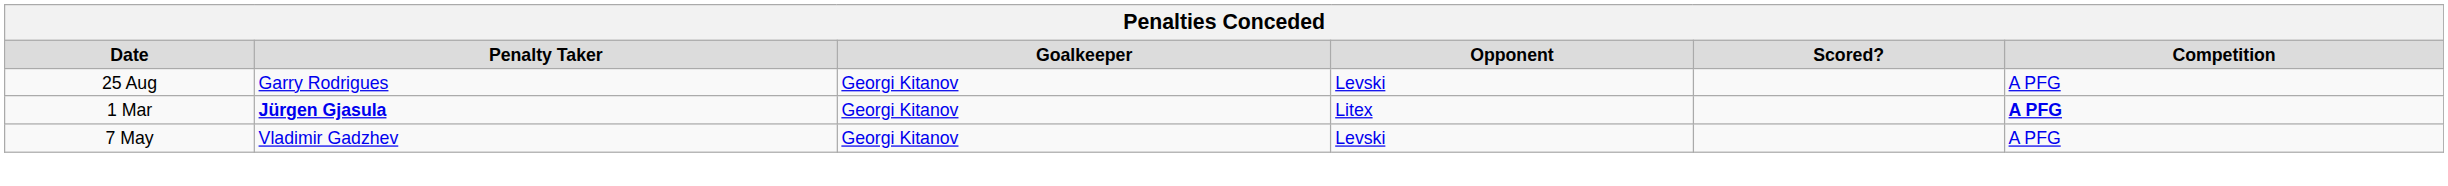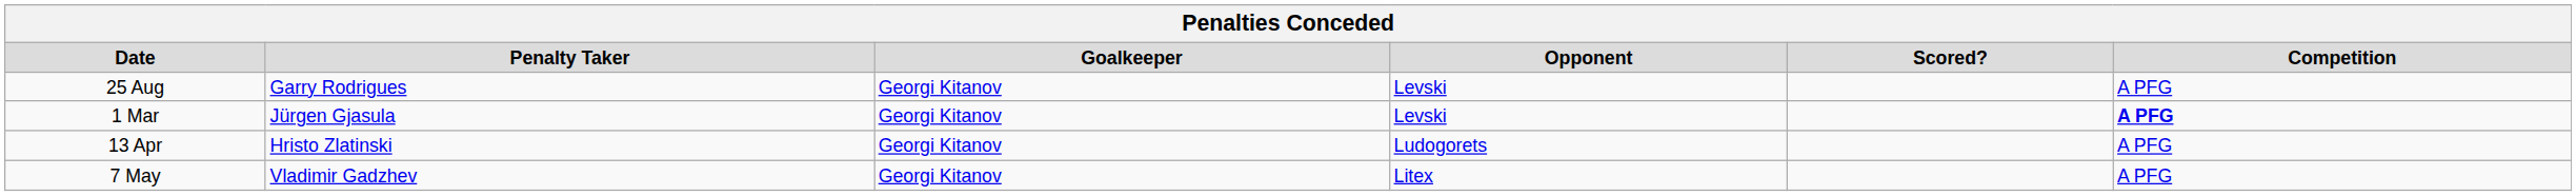1 Mar | Penalty Taker: bold -> normal
1 Mar | Opponent: Litex -> Levski
+ row: 13 Apr | Hristo Zlatinski | Georgi Kitanov | Ludogorets | A PFG
7 May | Opponent: Levski -> Litex
